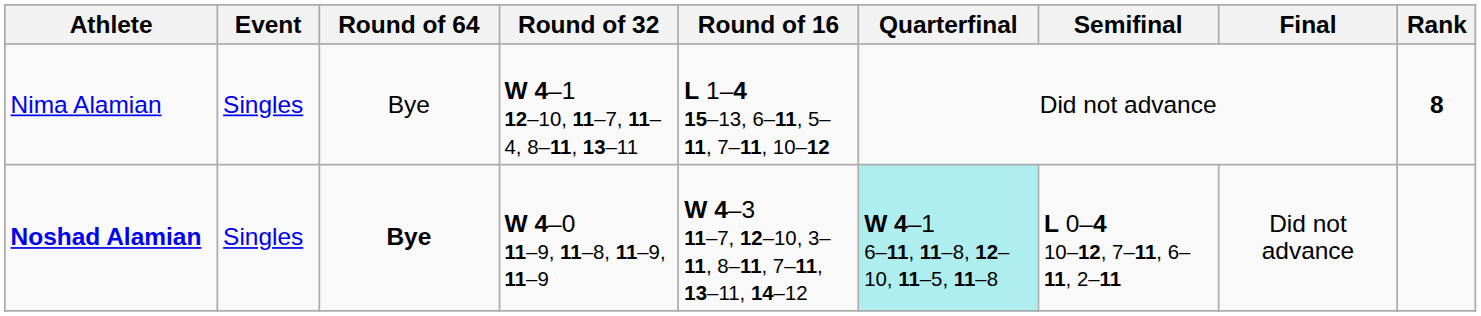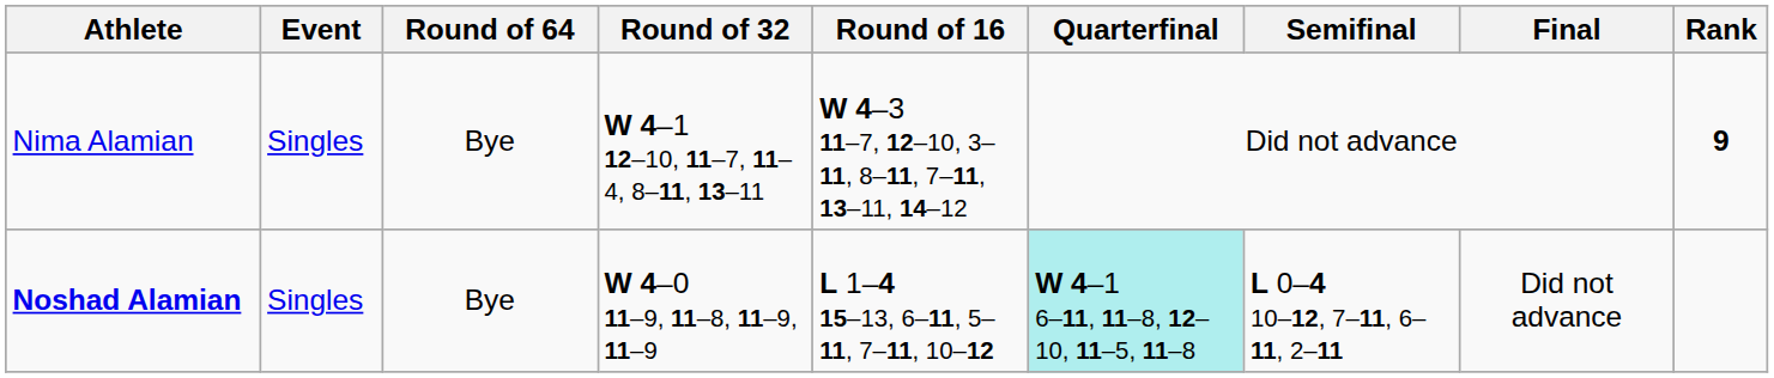Nima Alamian | Round of 16: L 1–4 15–13, 6–11, 5–11, 7–11, 10–12 -> W 4–3 11–7, 12–10, 3–11, 8–11, 7–11, 13–11, 14–12
Nima Alamian | Rank: 8 -> 9
Noshad Alamian | Round of 64: bold -> normal
Noshad Alamian | Round of 16: W 4–3 11–7, 12–10, 3–11, 8–11, 7–11, 13–11, 14–12 -> L 1–4 15–13, 6–11, 5–11, 7–11, 10–12
